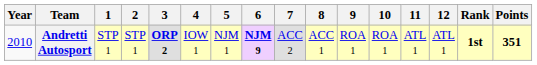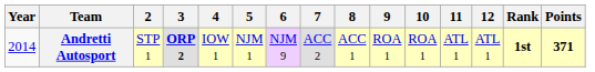- column: 1 | STP 1
Andretti Autosport | Year: 2010 -> 2014
Andretti Autosport | 6: bold -> normal
Andretti Autosport | Points: 351 -> 371
